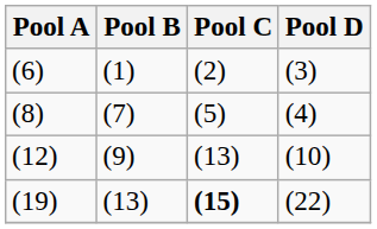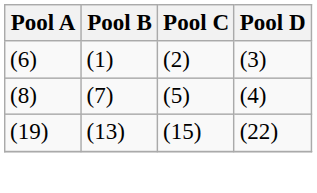- row: (12) | (9) | (13) | (10)
(19) | Pool C: bold -> normal
